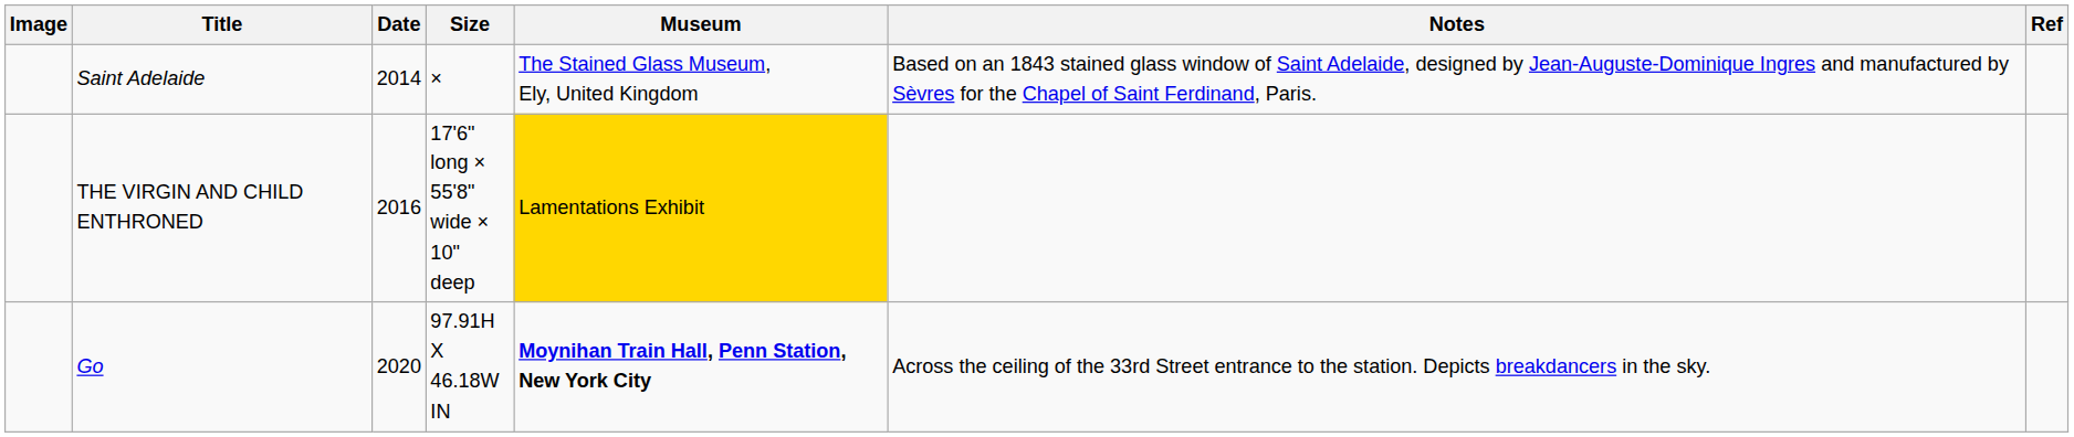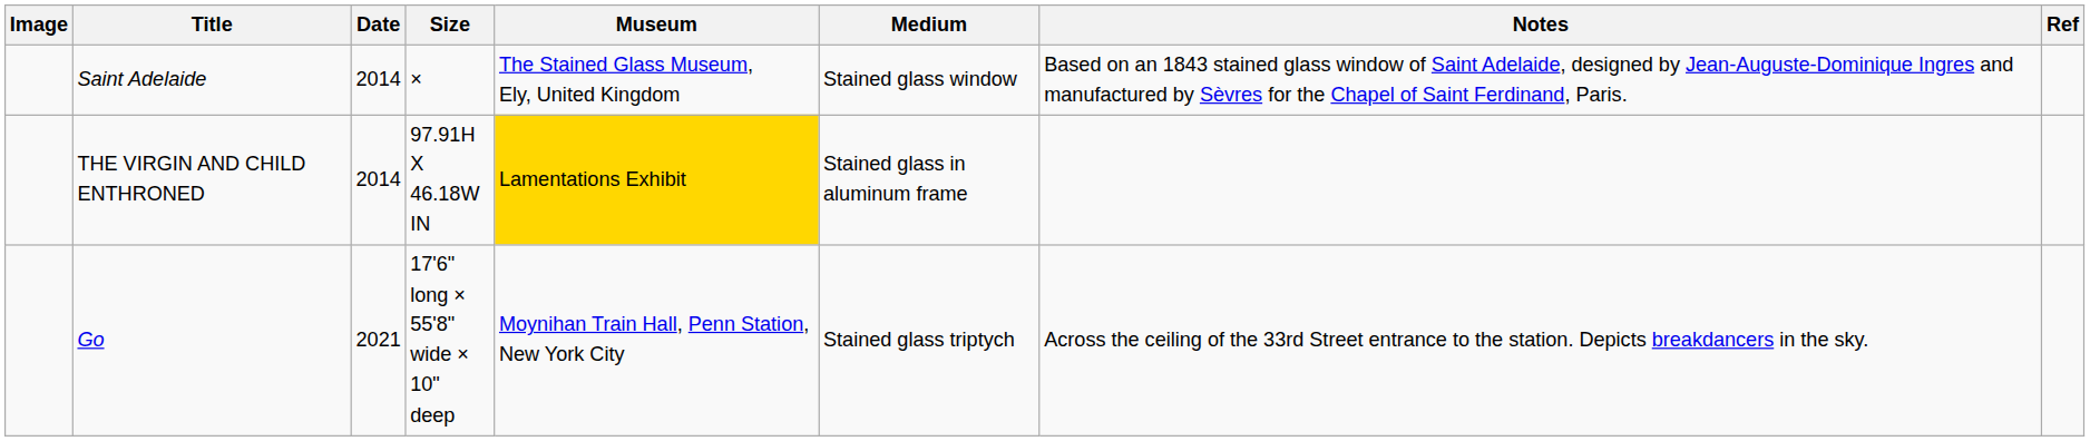+ column: Medium | Stained glass window | Stained glass in aluminum frame | Stained glass triptych
THE VIRGIN AND CHILD ENTHRONED | Date: 2016 -> 2014
THE VIRGIN AND CHILD ENTHRONED | Size: 17'6" long × 55'8" wide × 10" deep -> 97.91H X 46.18W IN
Go | Date: 2020 -> 2021
Go | Size: 97.91H X 46.18W IN -> 17'6" long × 55'8" wide × 10" deep
Go | Museum: bold -> normal
